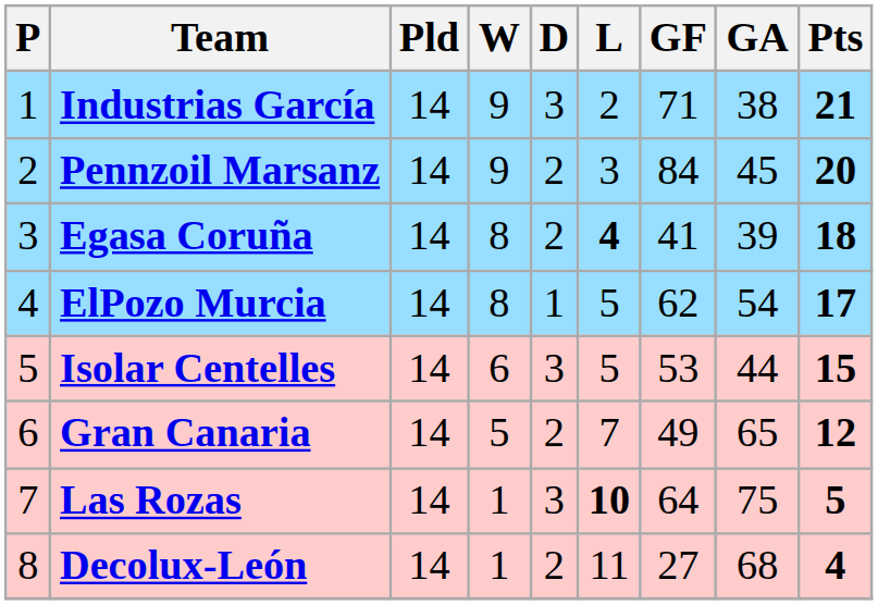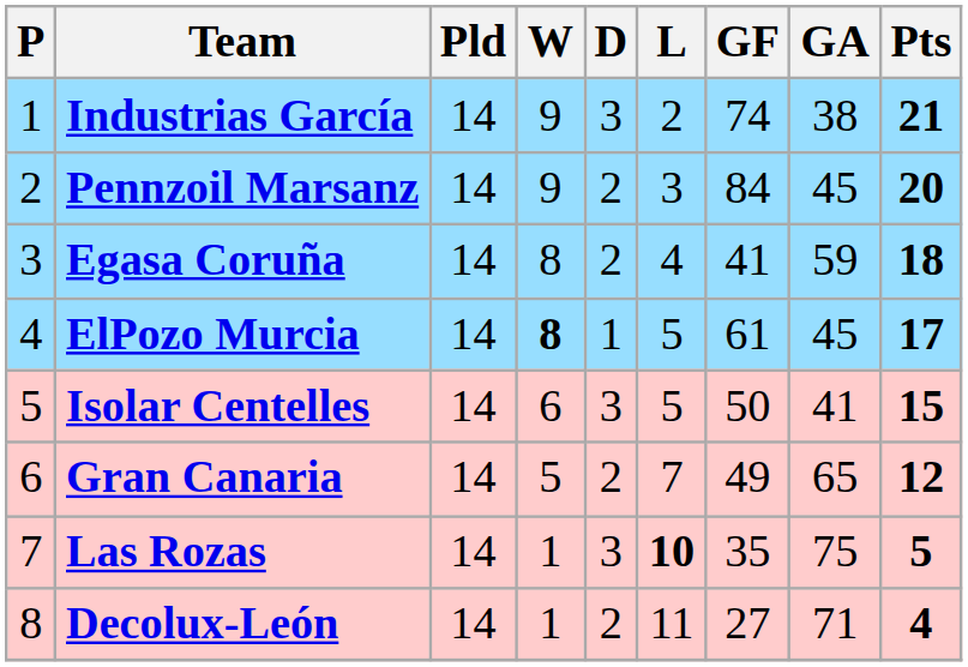Industrias García | GF: 71 -> 74
Egasa Coruña | L: bold -> normal
Egasa Coruña | GA: 39 -> 59
ElPozo Murcia | W: normal -> bold
ElPozo Murcia | GF: 62 -> 61
ElPozo Murcia | GA: 54 -> 45
Isolar Centelles | GF: 53 -> 50
Isolar Centelles | GA: 44 -> 41
Las Rozas | GF: 64 -> 35
Decolux-León | GA: 68 -> 71
